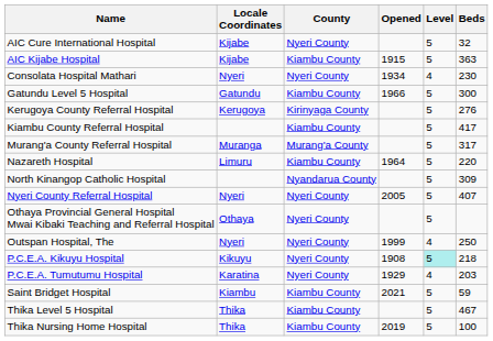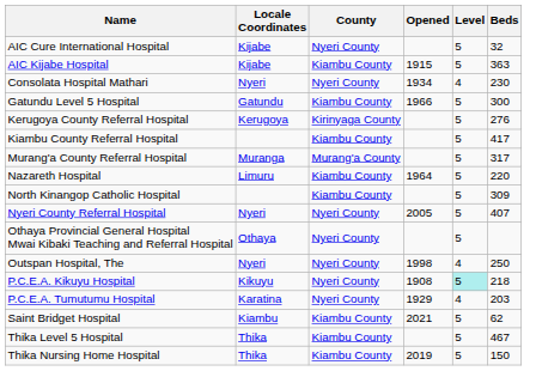North Kinangop Catholic Hospital | County: Nyandarua County -> Kiambu County
Outspan Hospital, The | Opened: 1999 -> 1998
Saint Bridget Hospital | Beds: 59 -> 62
Thika Nursing Home Hospital | Beds: 100 -> 150
